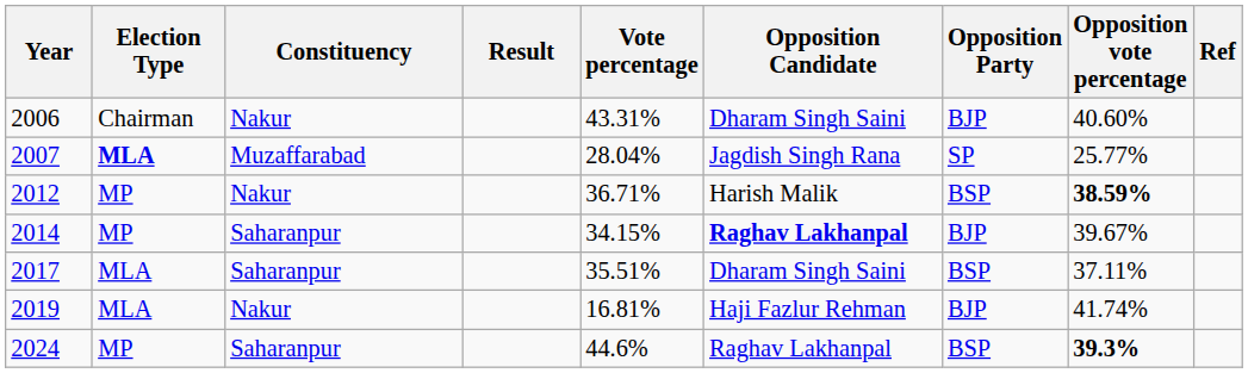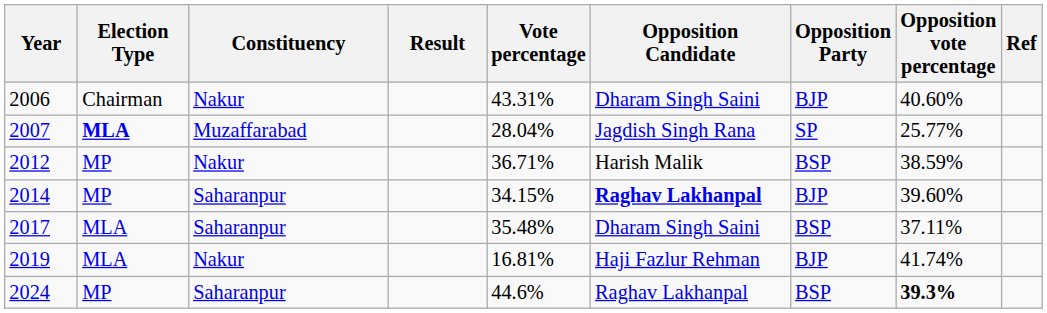2012 | Opposition vote percentage: bold -> normal
2014 | Opposition vote percentage: 39.67% -> 39.60%
2017 | Vote percentage: 35.51% -> 35.48%
